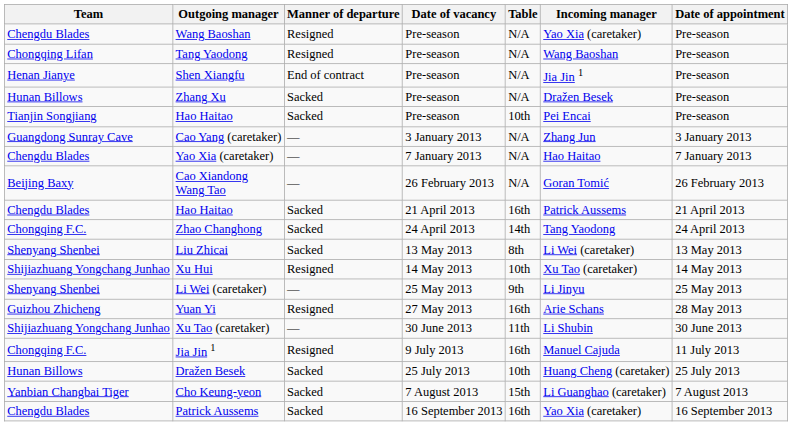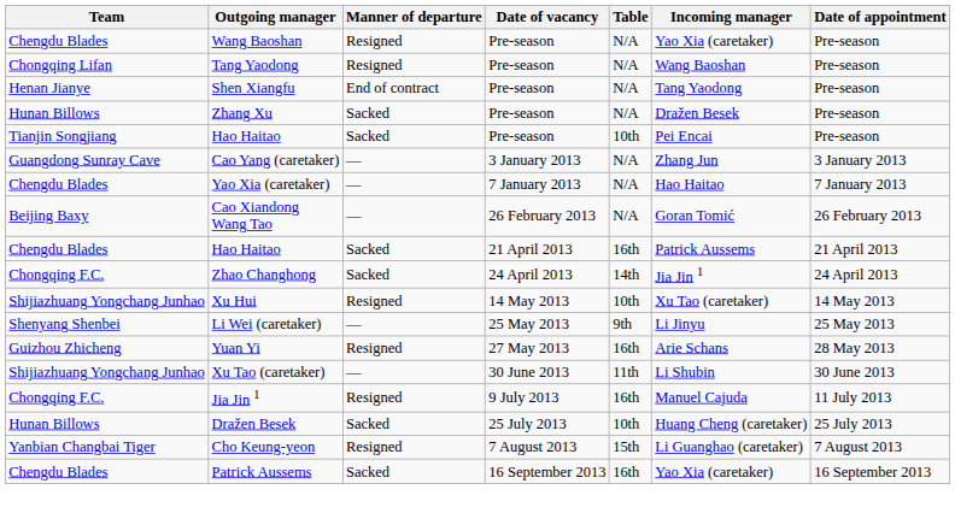Shen Xiangfu | Incoming manager: Jia Jin 1 -> Tang Yaodong
Zhao Changhong | Incoming manager: Tang Yaodong -> Jia Jin 1
- row: Shenyang Shenbei | Liu Zhicai | Sacked | 13 May 2013 | 8th | Li Wei (caretaker) | 13 May 2013
Cho Keung-yeon | Manner of departure: Sacked -> Resigned
